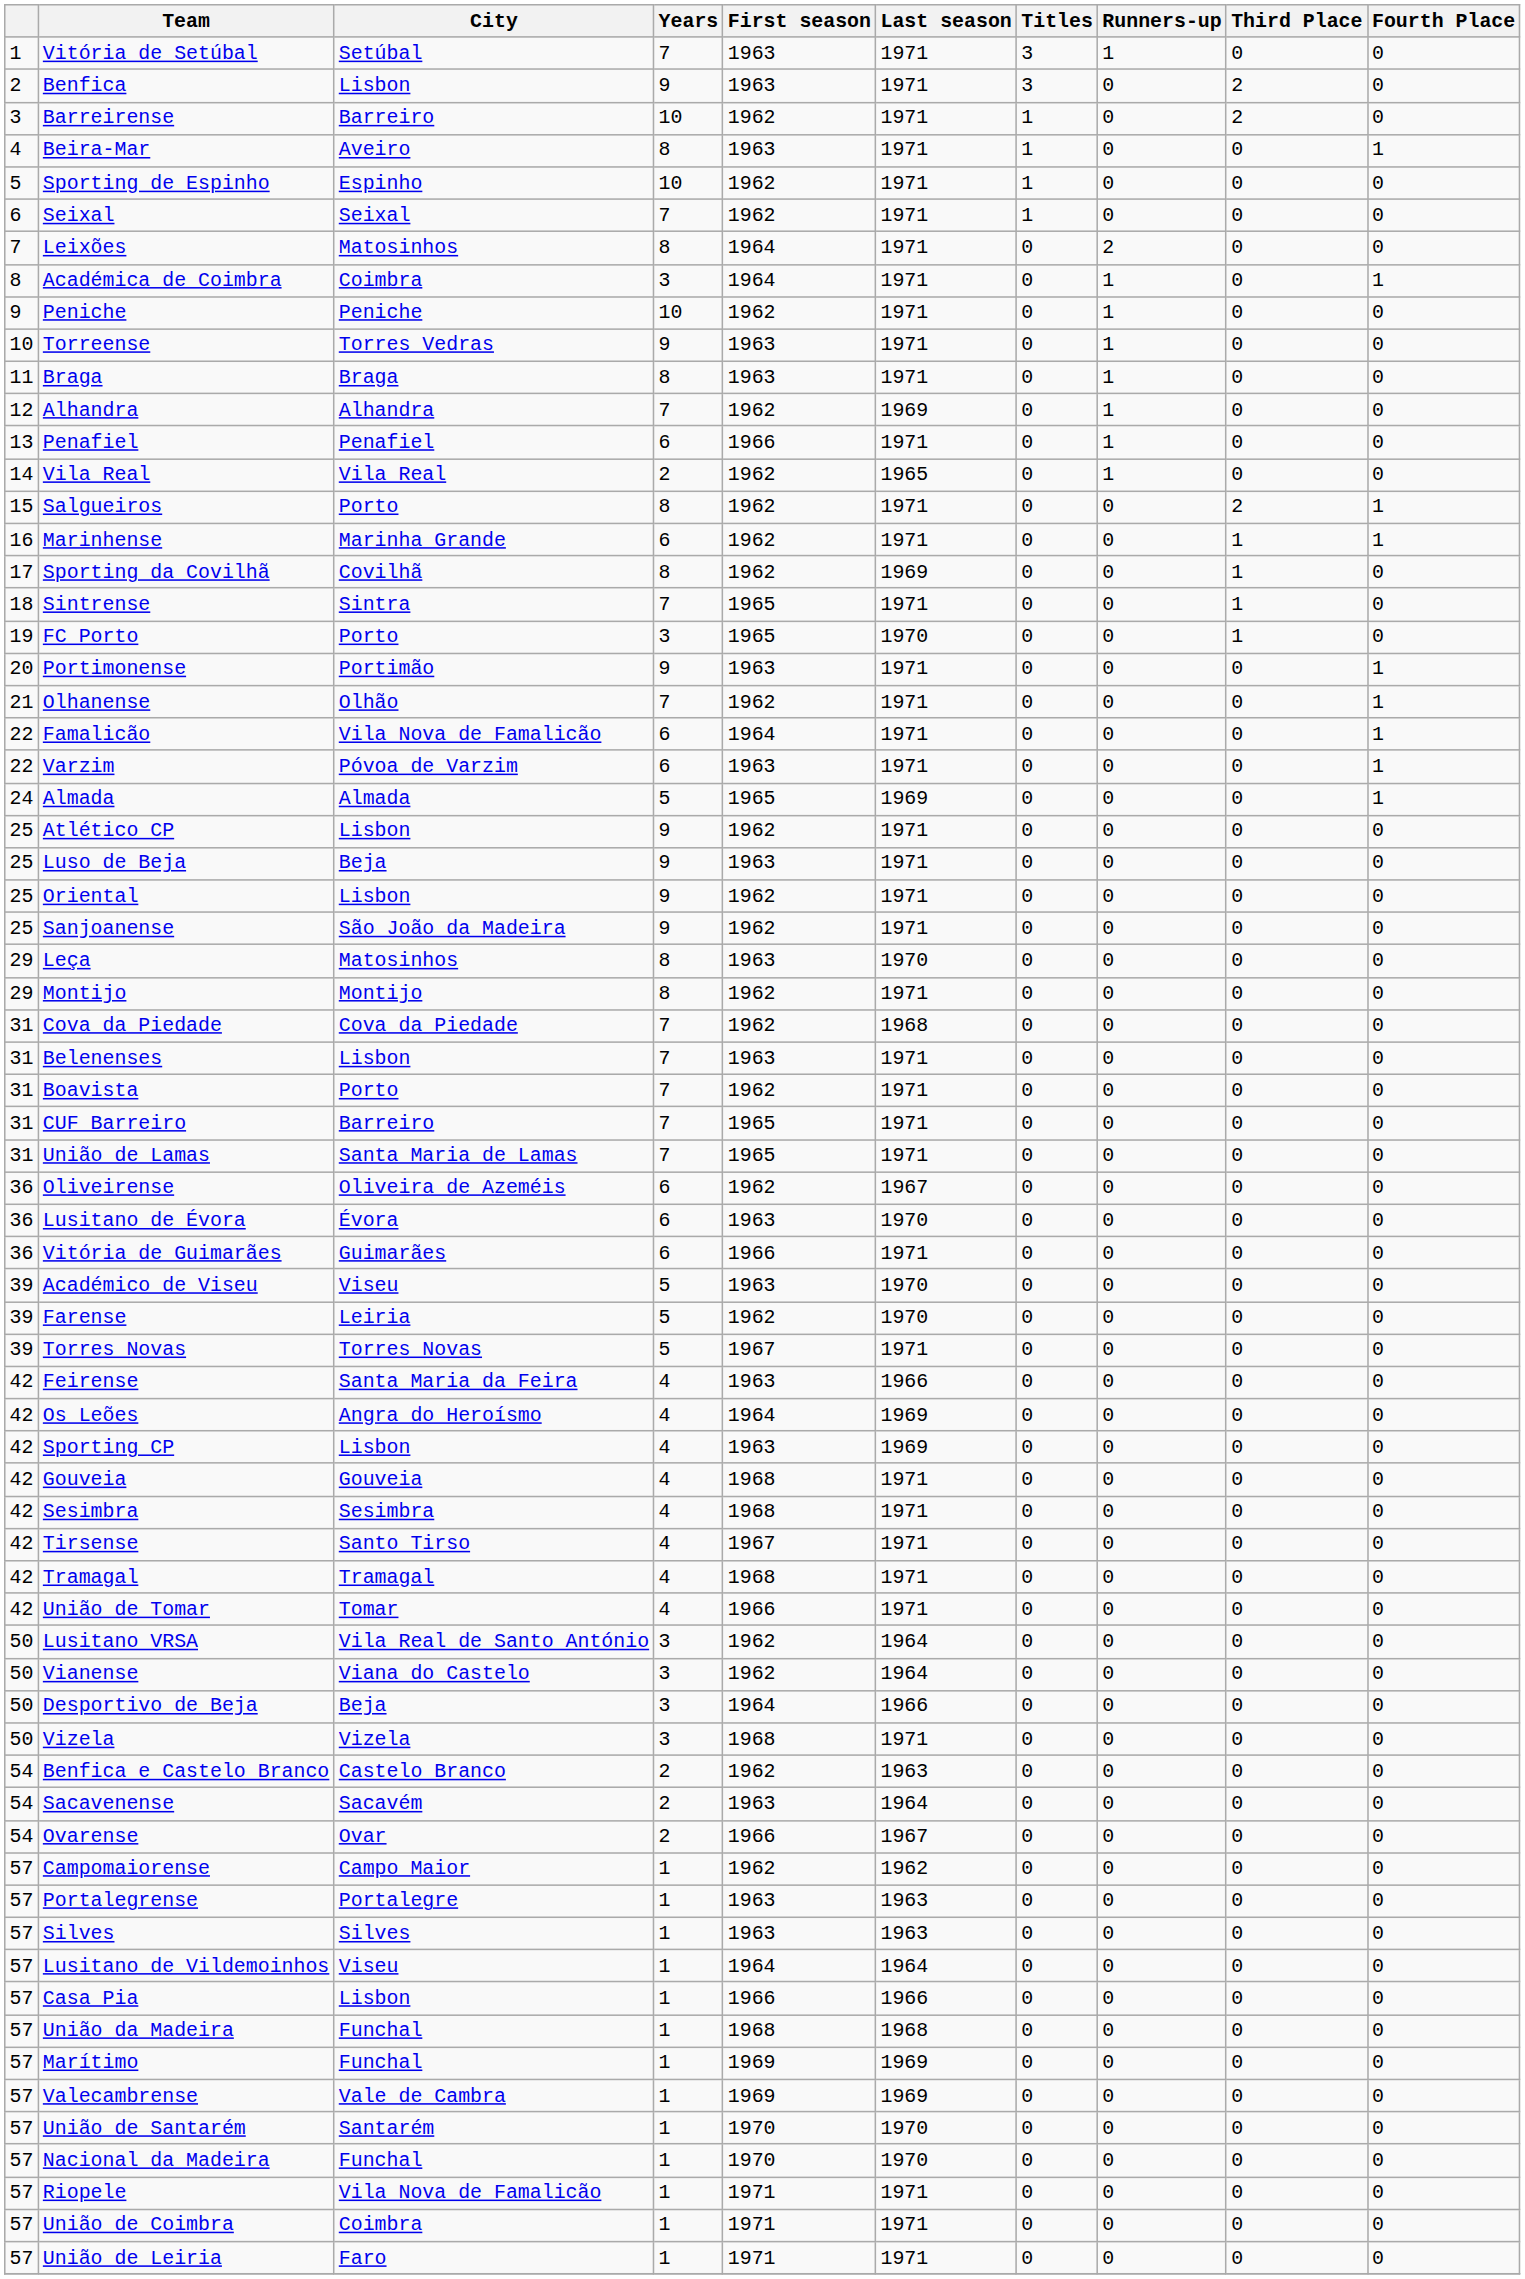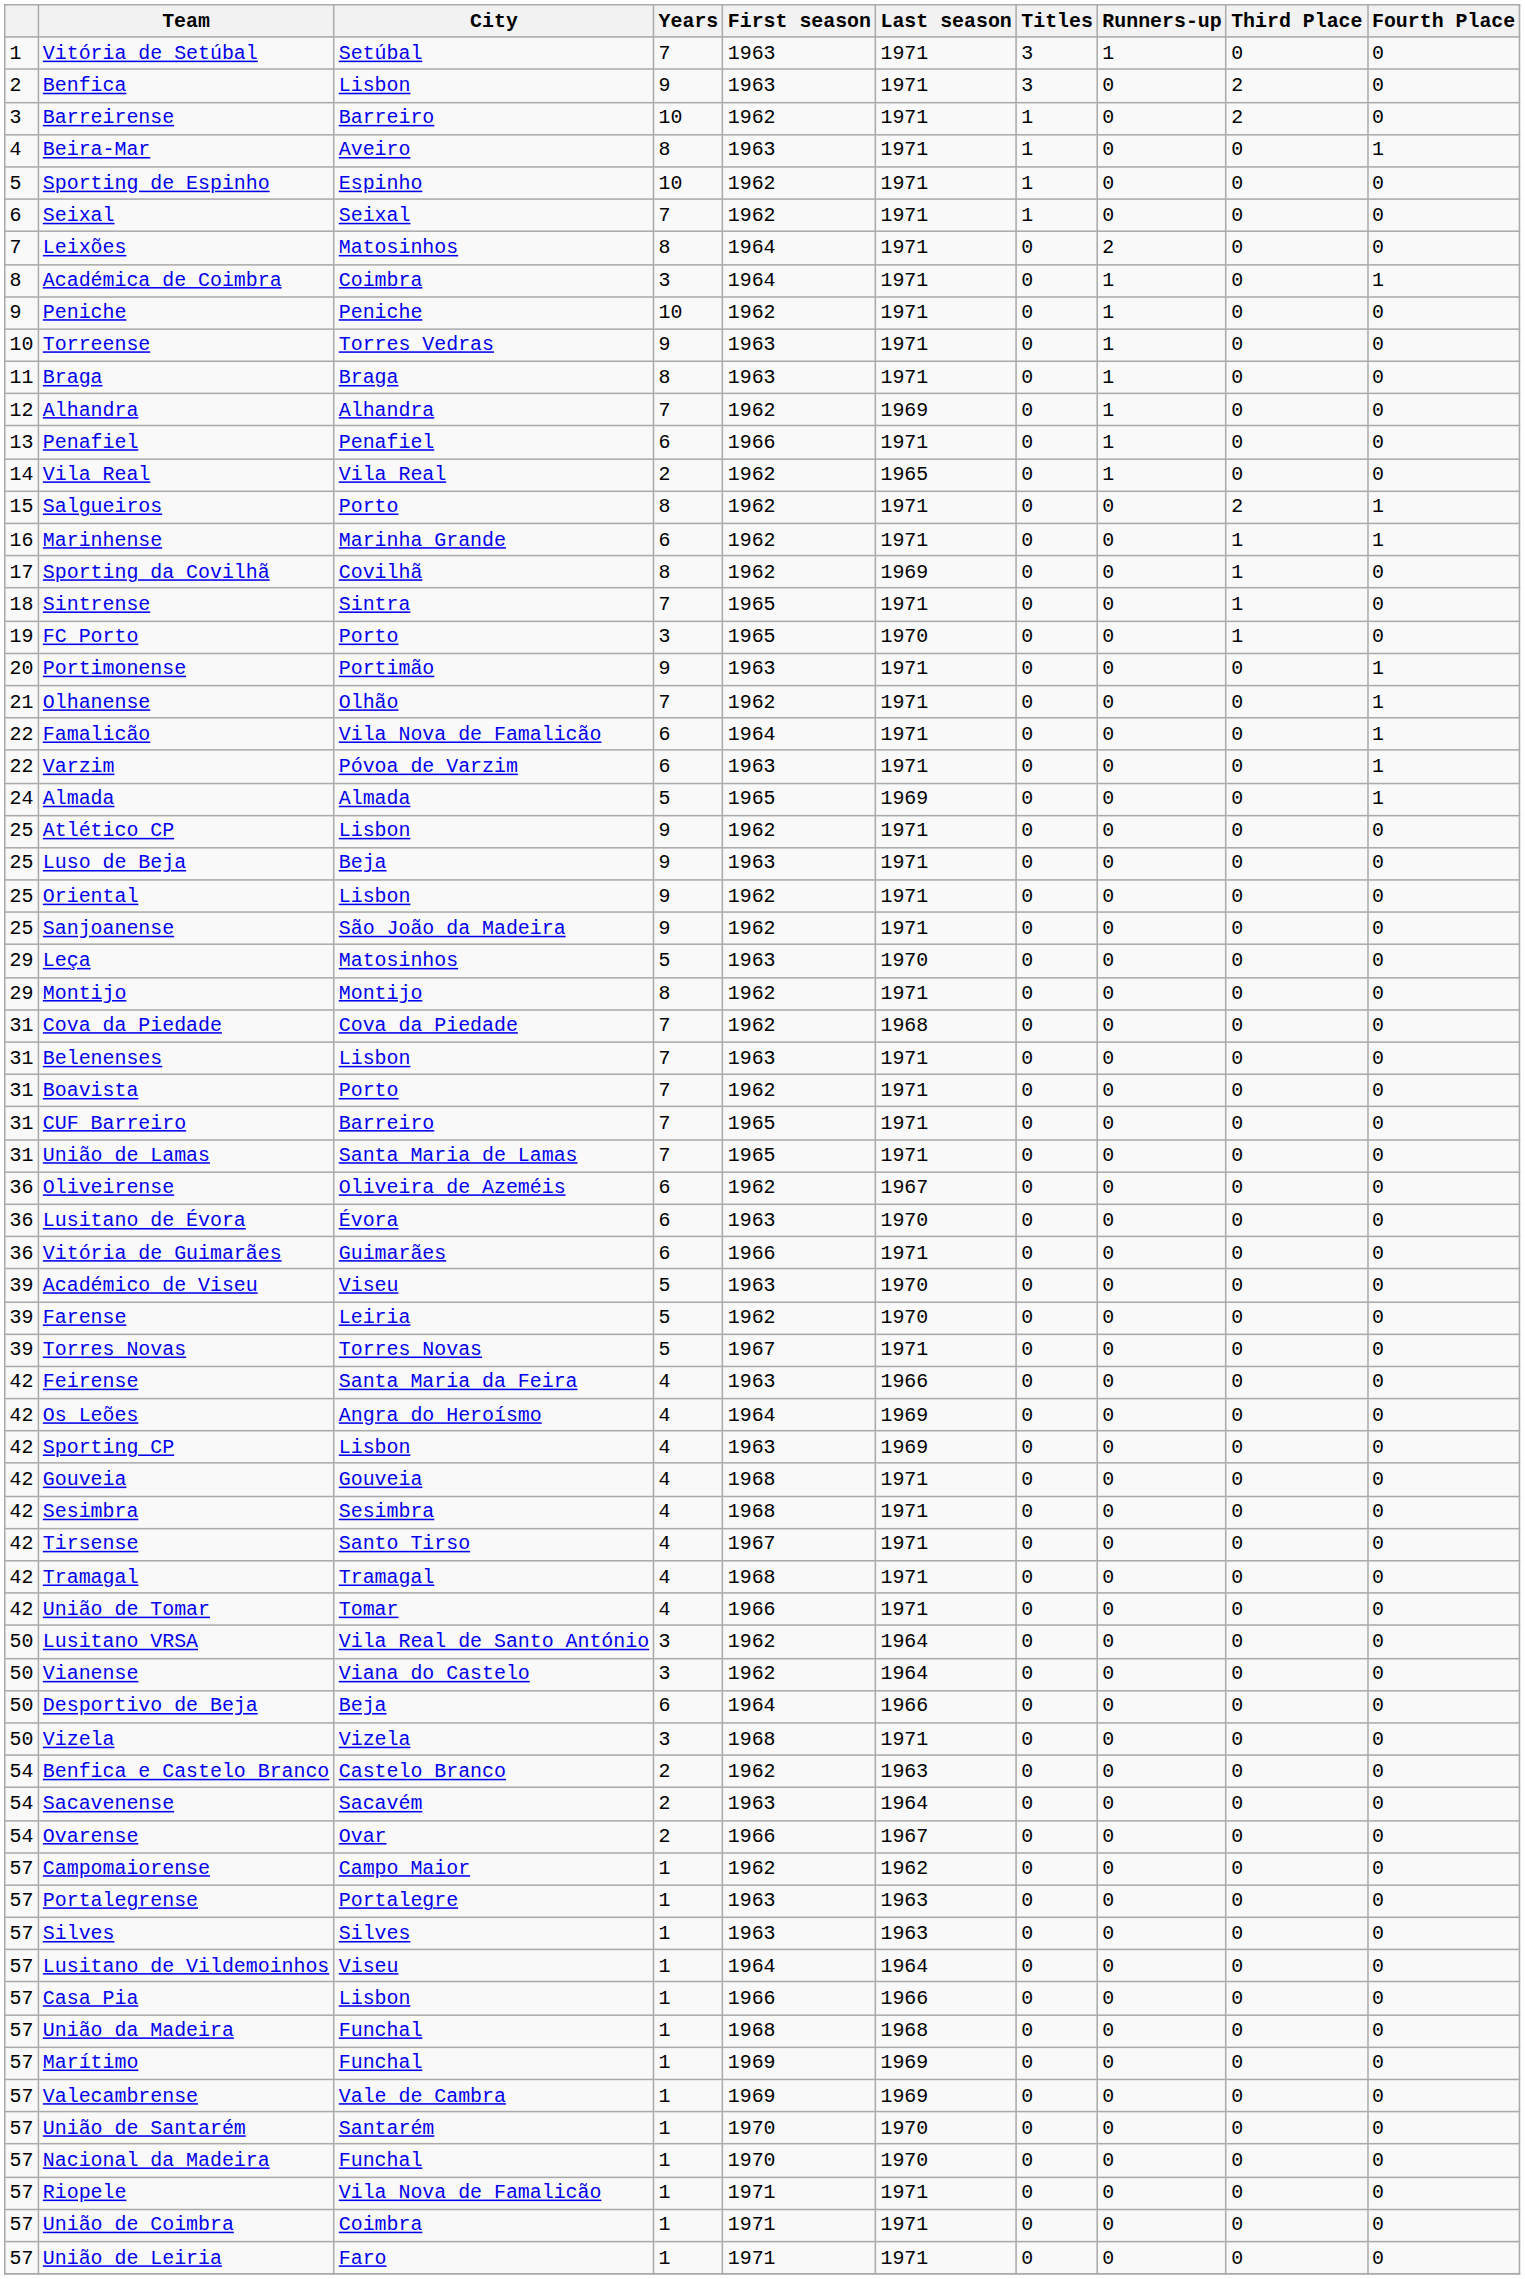Leça | Years: 8 -> 5
Desportivo de Beja | Years: 3 -> 6
